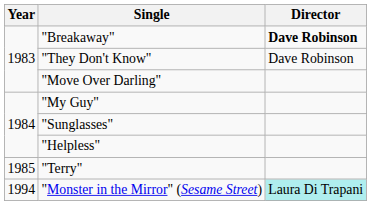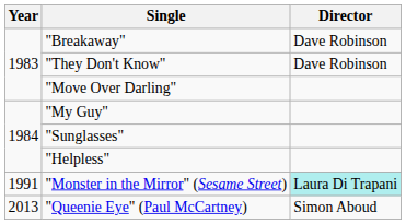"Breakaway" | Director: bold -> normal
- row: 1985 | "Terry"
"Monster in the Mirror" (Sesame Street) | Year: 1994 -> 1991
+ row: 2013 | "Queenie Eye" (Paul McCartney) | Simon Aboud
